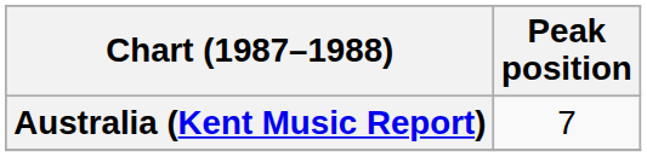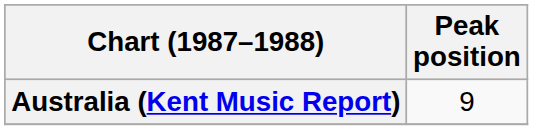Australia (Kent Music Report) | Peak position: 7 -> 9
